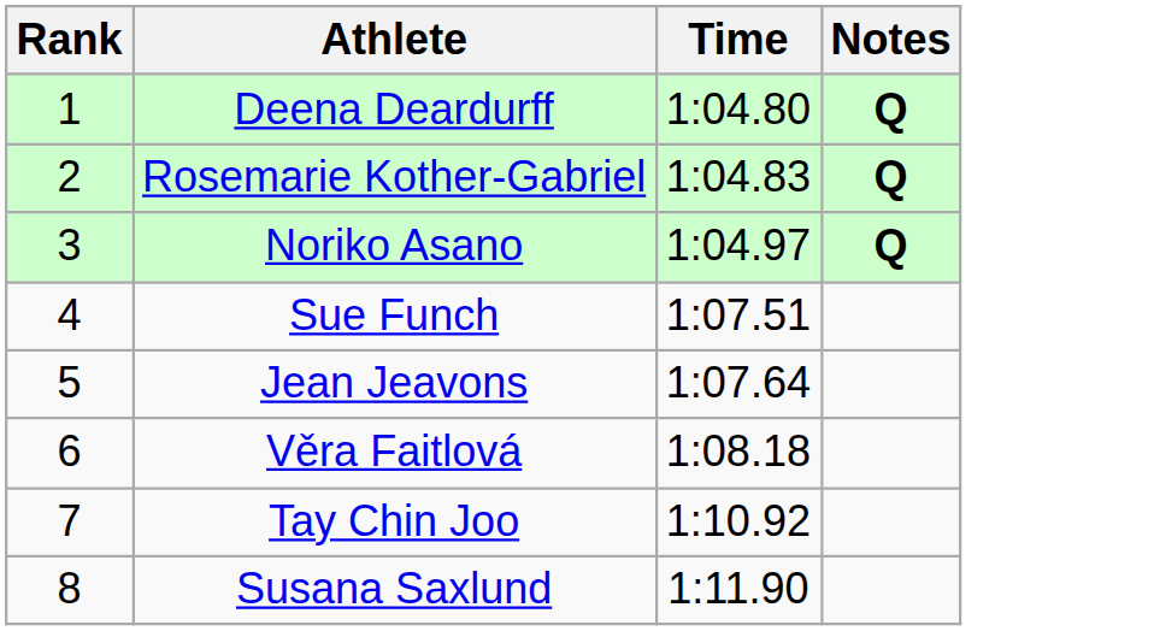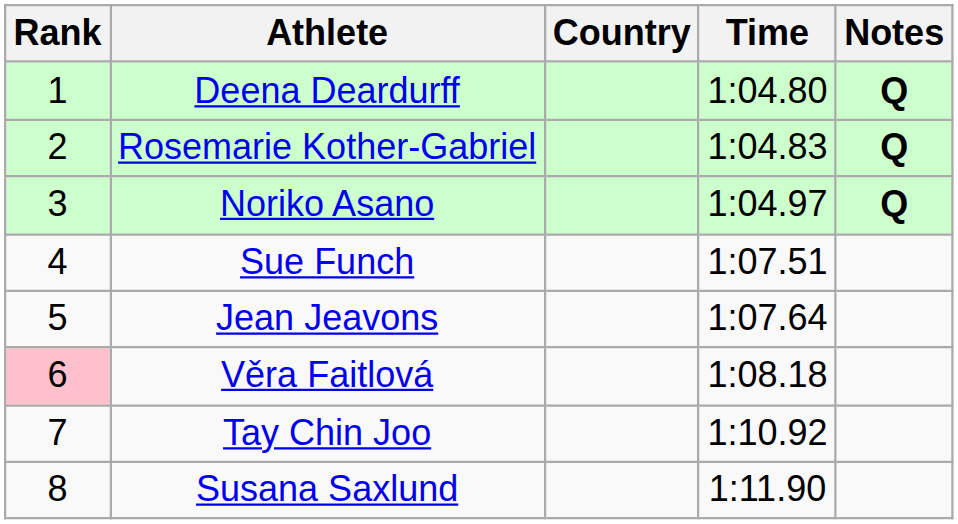+ column: Country
Věra Faitlová | Rank: no background -> pink background
